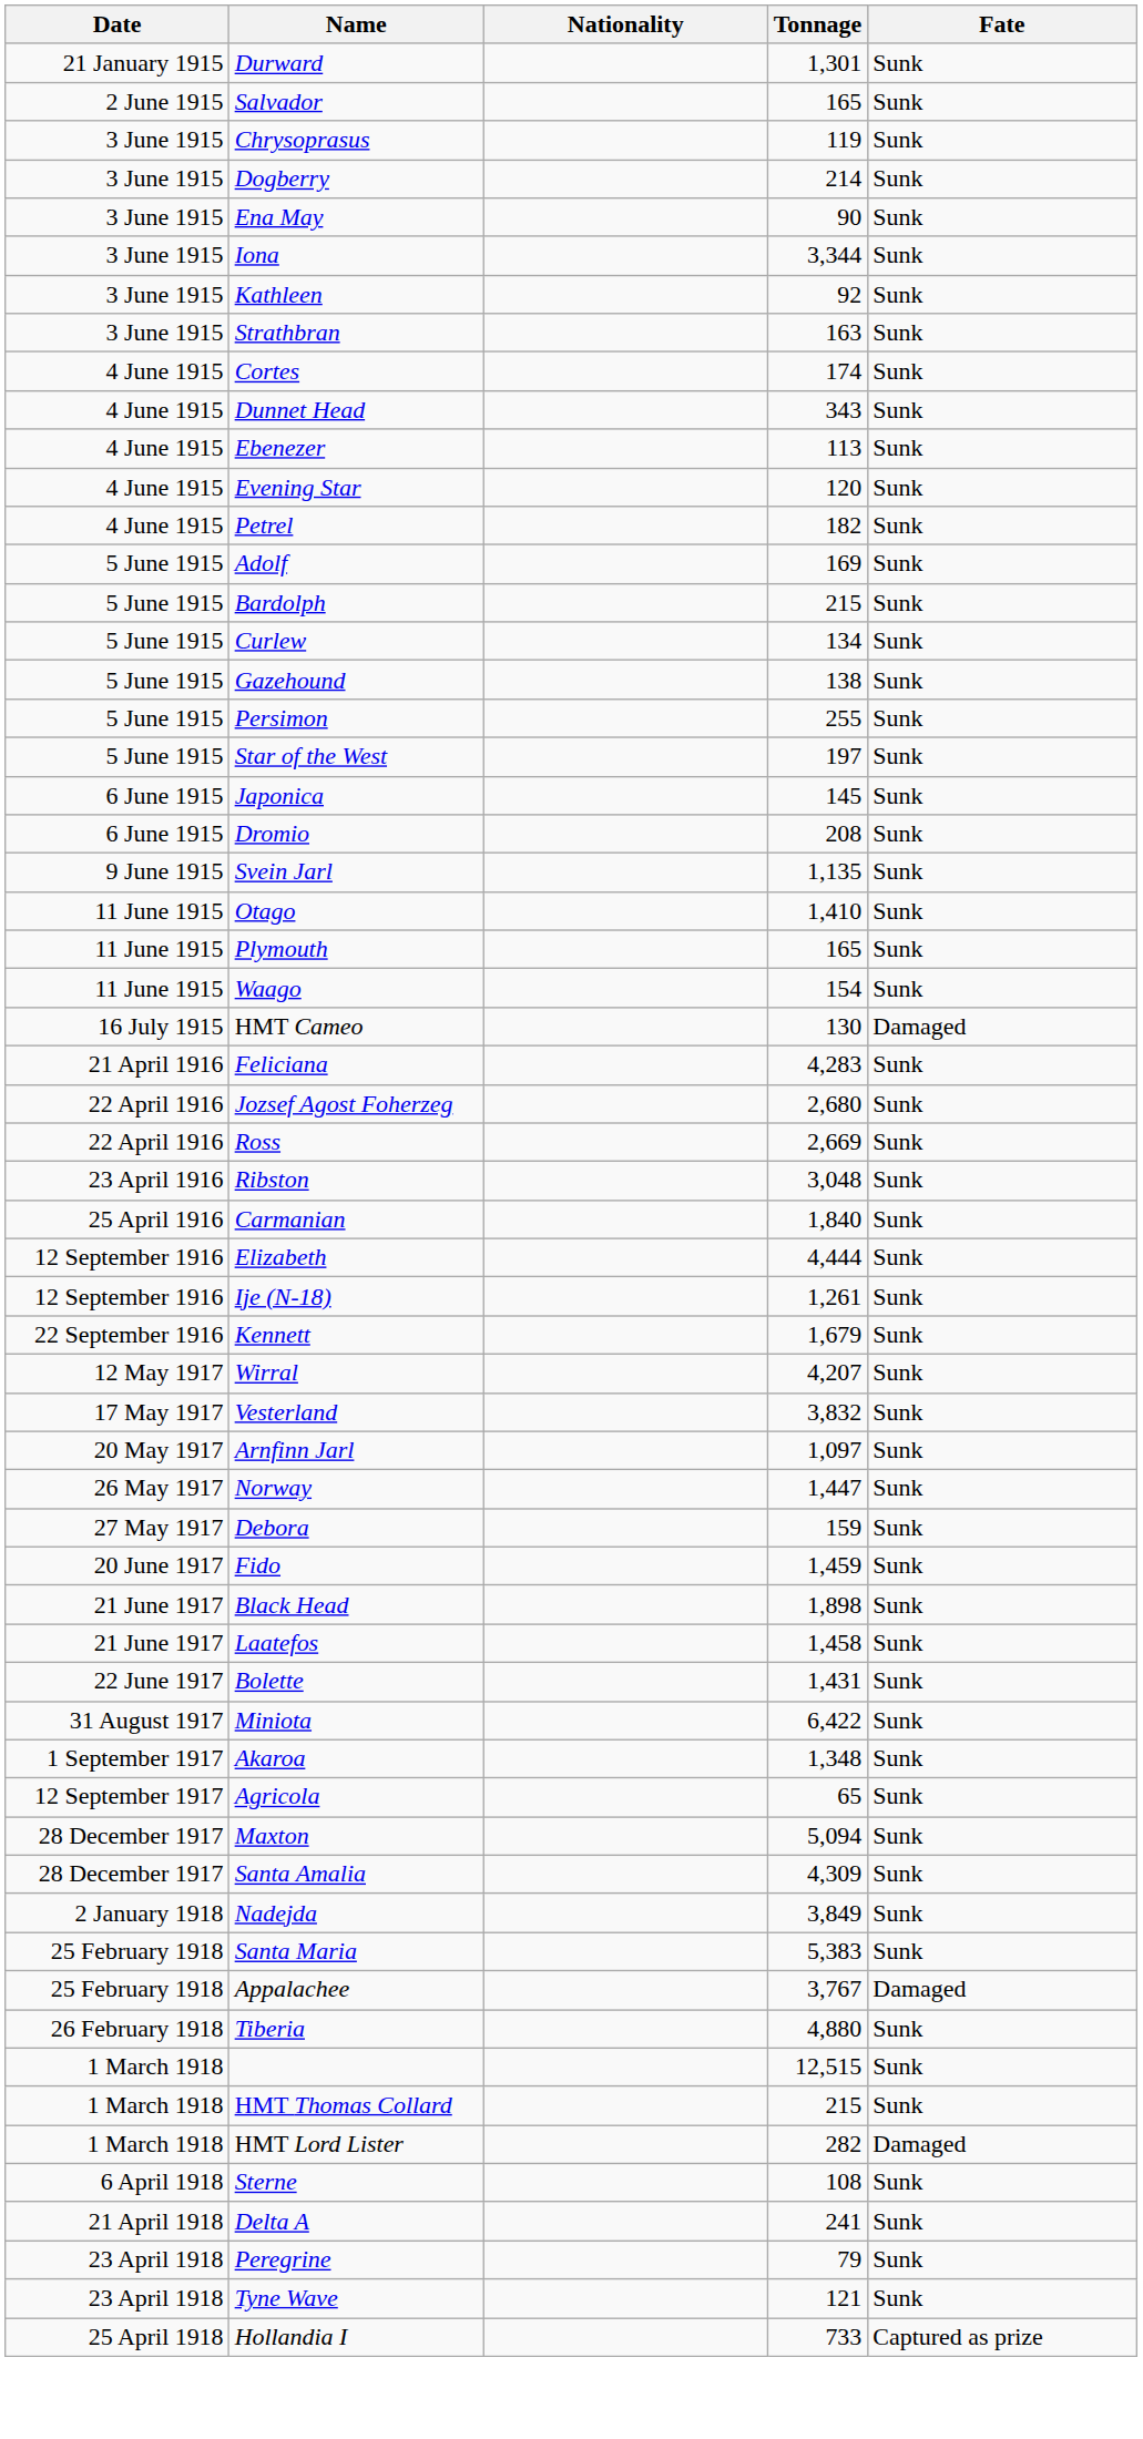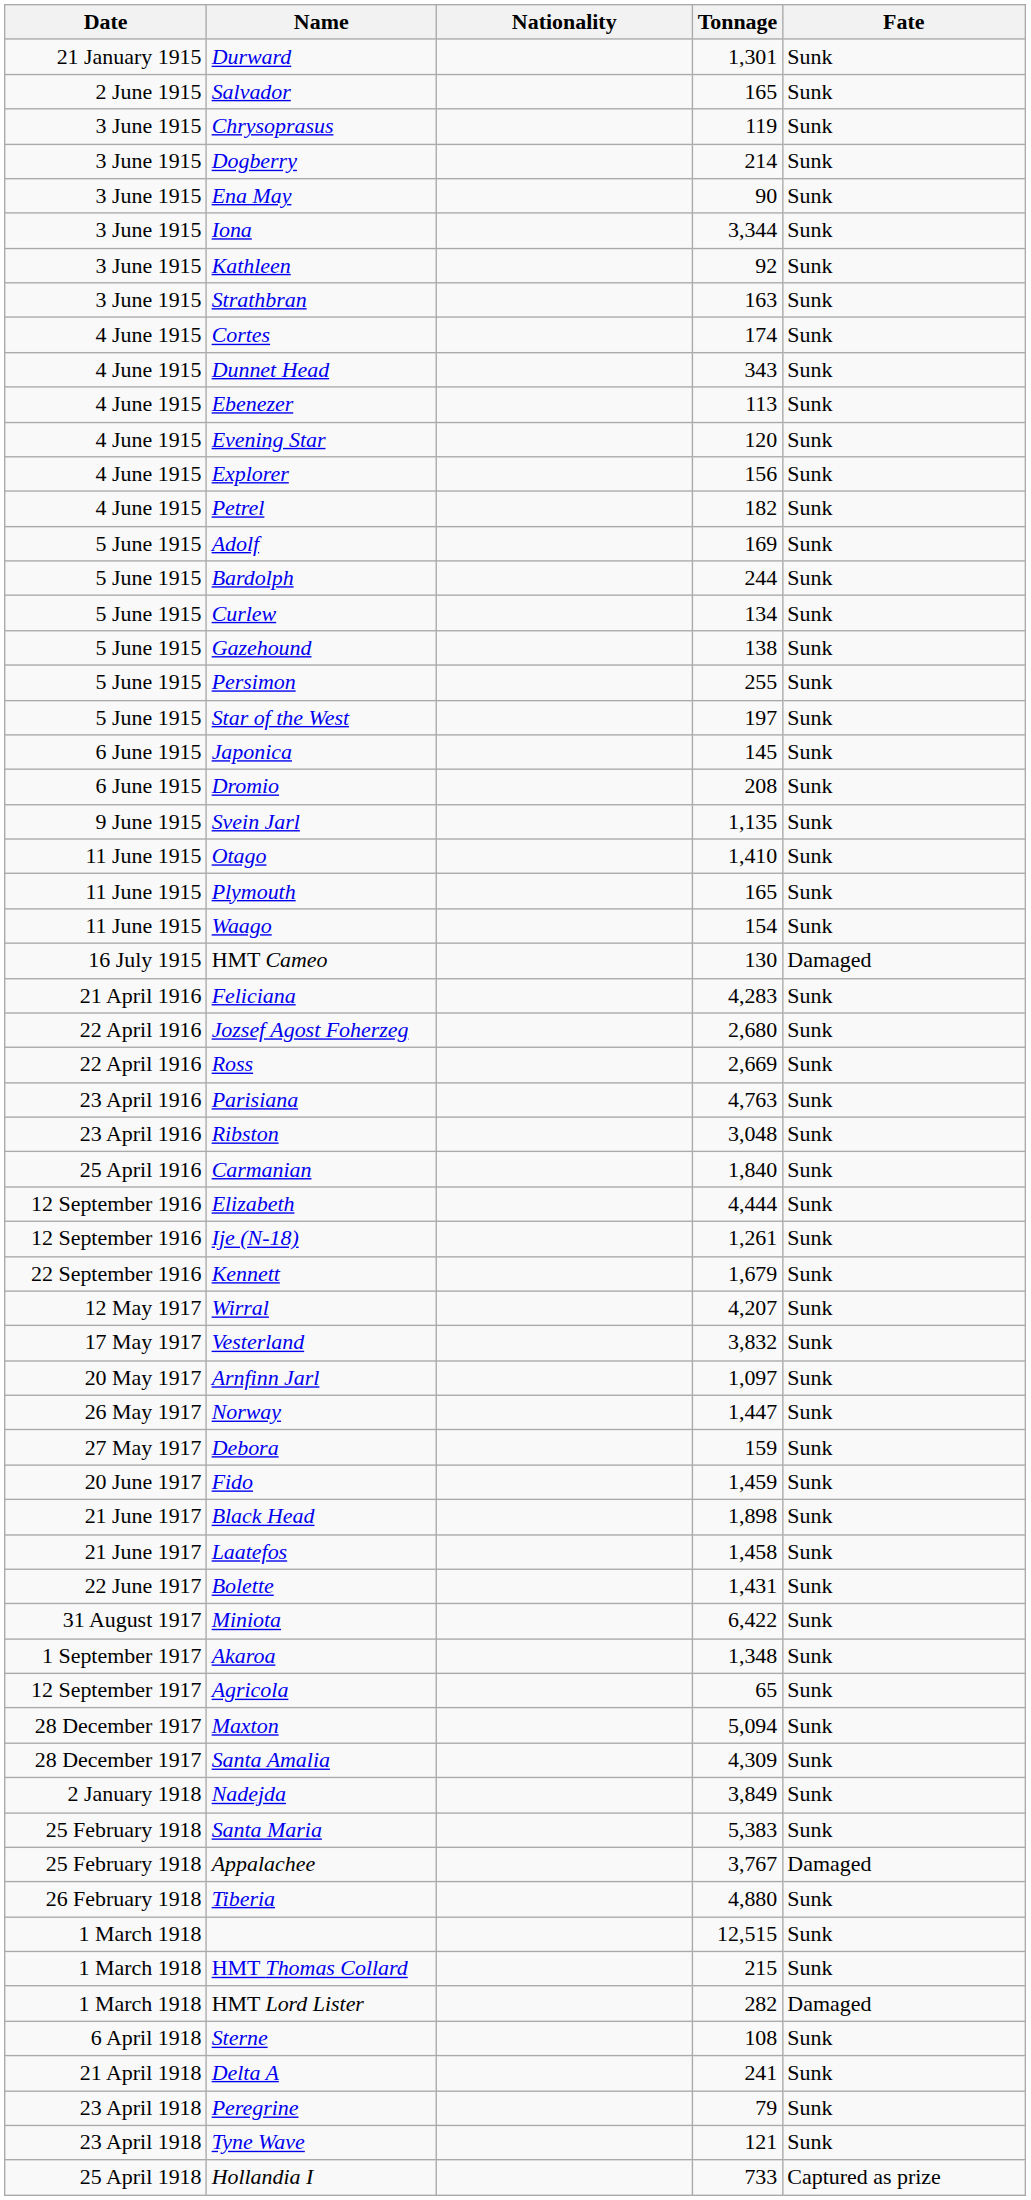+ row: 4 June 1915 | Explorer | 156 | Sunk
Bardolph | Tonnage: 215 -> 244
+ row: 23 April 1916 | Parisiana | 4,763 | Sunk
